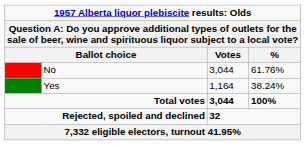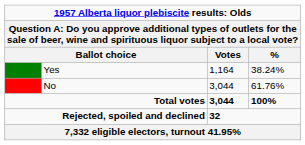rows swapped: No <-> Yes
